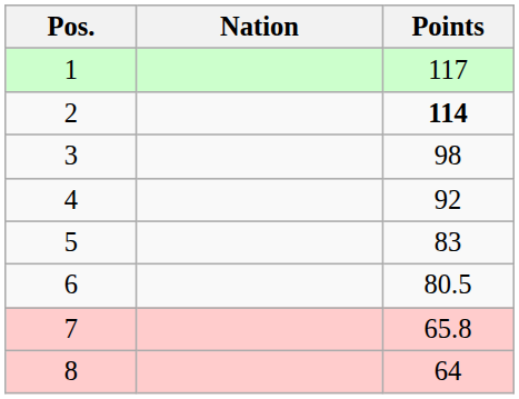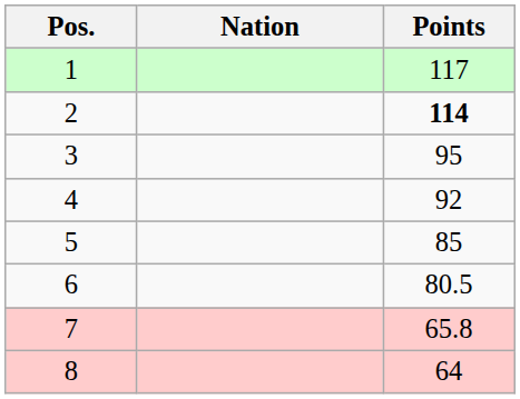3 | Points: 98 -> 95
5 | Points: 83 -> 85
